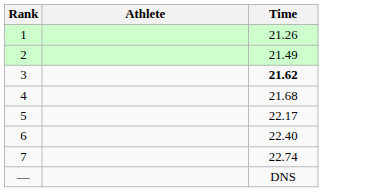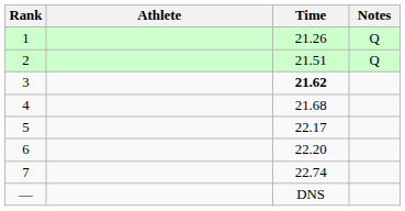+ column: Notes | Q | Q
2 | Time: 21.49 -> 21.51
6 | Time: 22.40 -> 22.20
